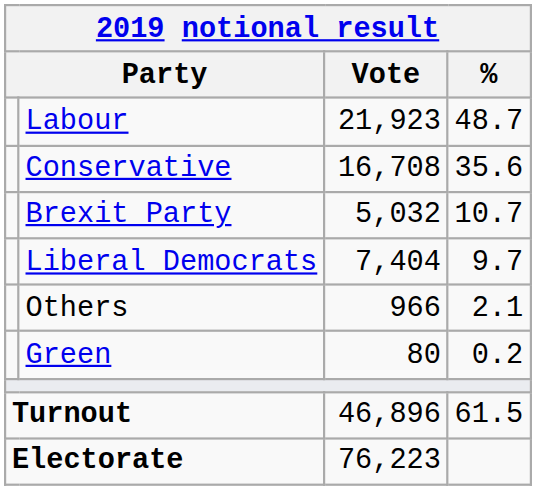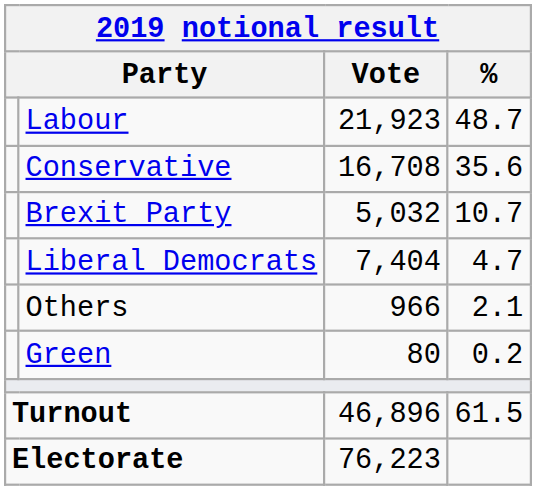Liberal Democrats | %: 9.7 -> 4.7
